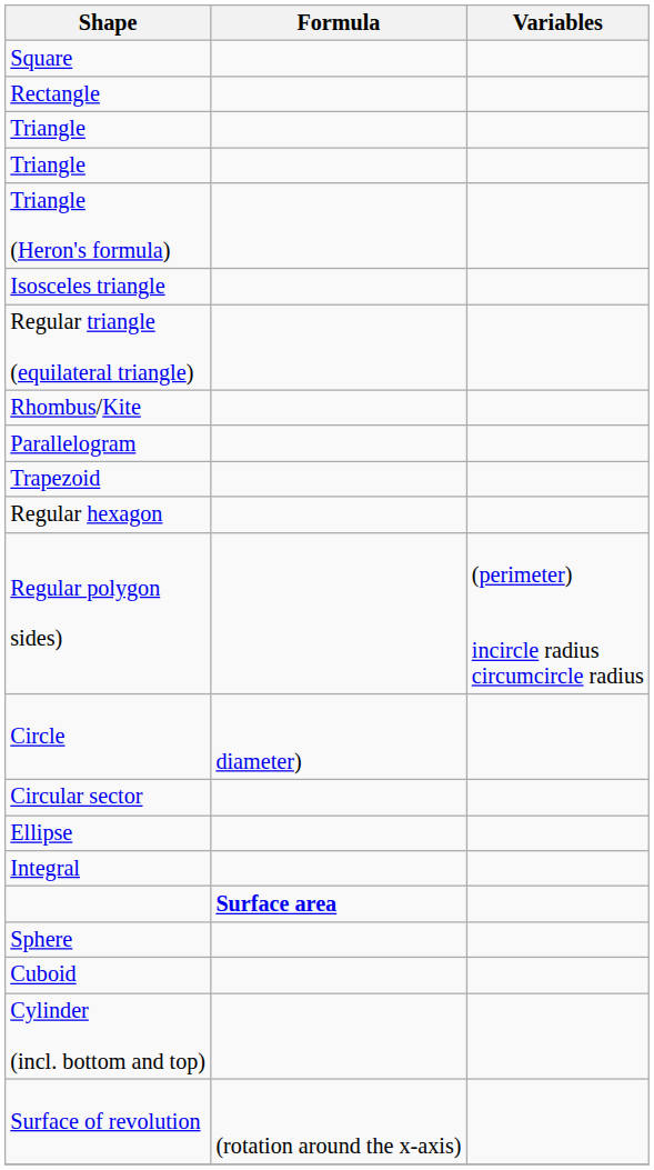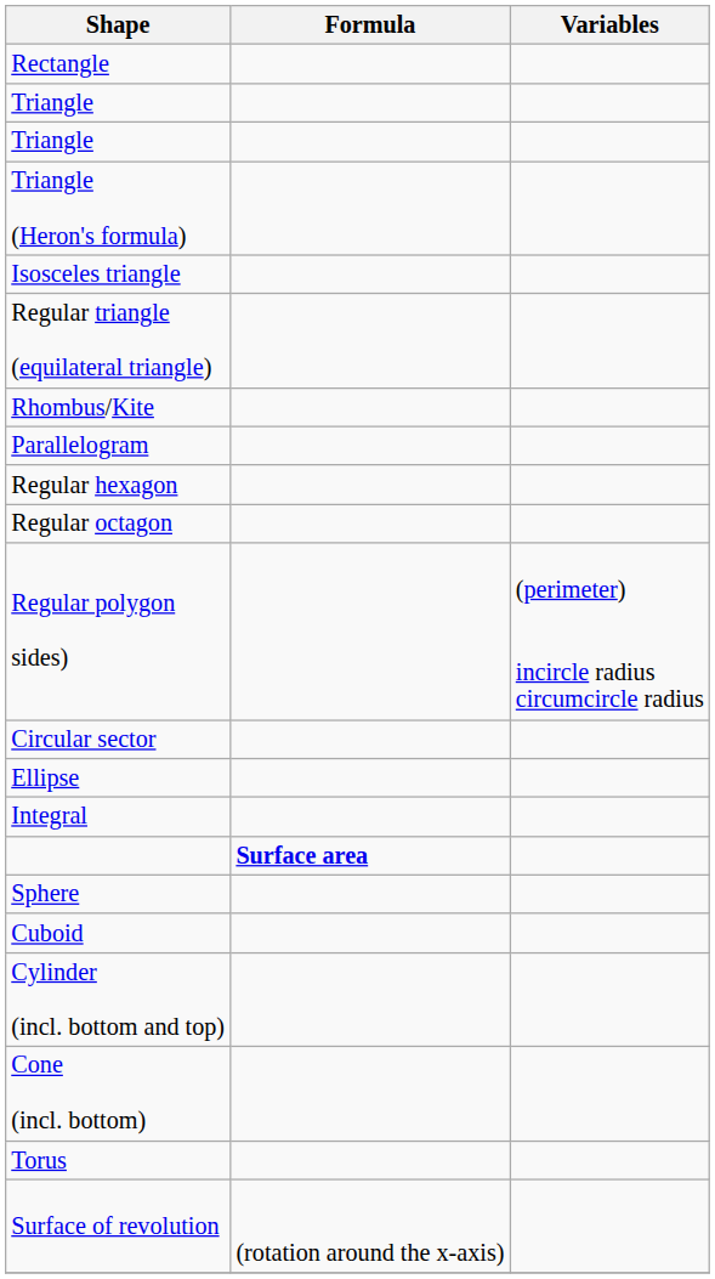- row: Square
- row: Trapezoid
+ row: Regular octagon
- row: Circle | diameter)
+ row: Cone (incl. bottom)
+ row: Torus
